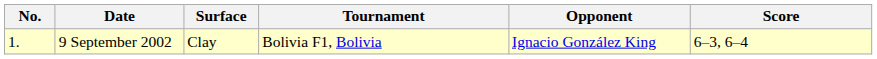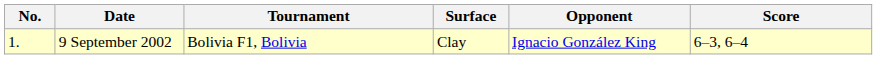columns swapped: Tournament <-> Surface
